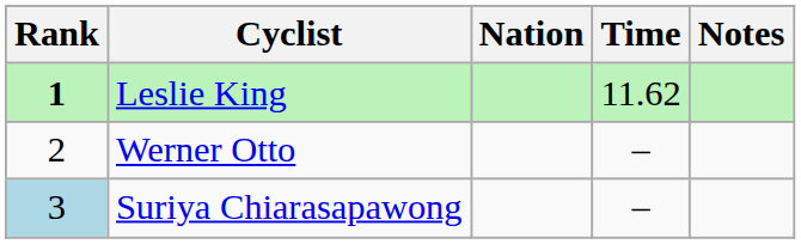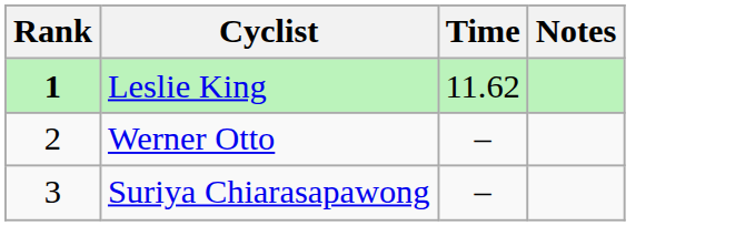- column: Nation
Suriya Chiarasapawong | Rank: lightblue background -> no background
